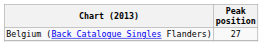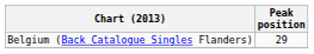Belgium (Back Catalogue Singles Flanders) | Peak position: 27 -> 29
